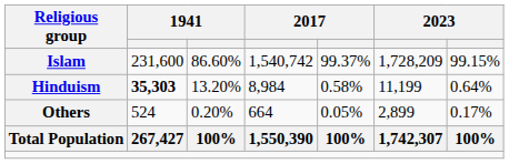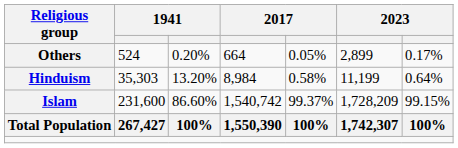rows swapped: Islam <-> Others
Hinduism | column 2: bold -> normal
